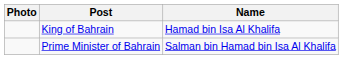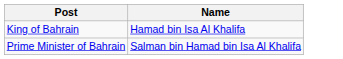- column: Photo
